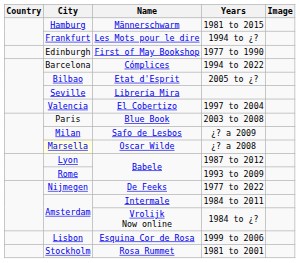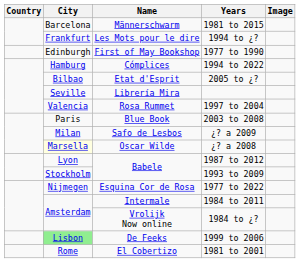1981 to 2015 | City: Hamburg -> Barcelona
1994 to 2022 | City: Barcelona -> Hamburg
1997 to 2004 | Name: El Cobertizo -> Rosa Rummet
1993 to 2009 | City: Rome -> Stockholm
1977 to 2022 | Name: De Feeks -> Esquina Cor de Rosa
1999 to 2006 | City: no background -> lightgreen background
1999 to 2006 | Name: Esquina Cor de Rosa -> De Feeks
1981 to 2001 | City: Stockholm -> Rome
1981 to 2001 | Name: Rosa Rummet -> El Cobertizo
